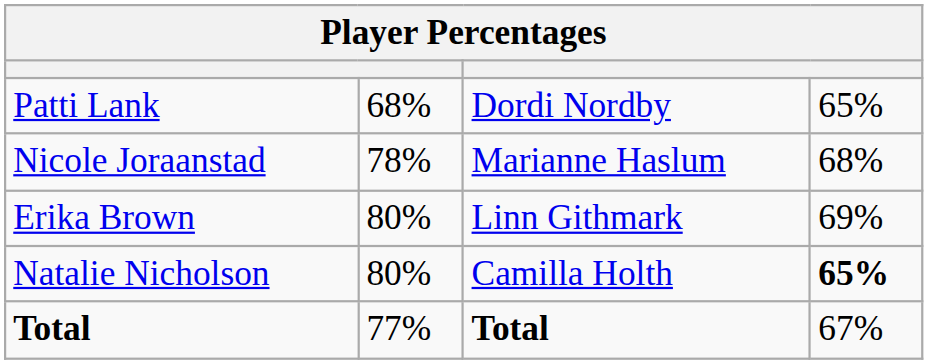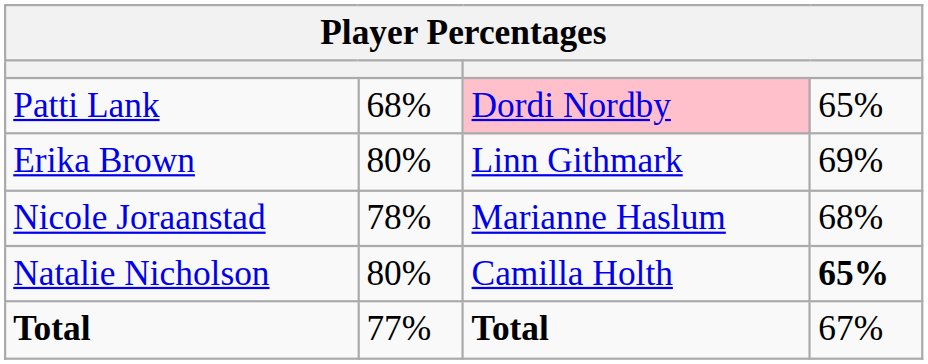Patti Lank | column 3: no background -> pink background
rows swapped: Erika Brown <-> Nicole Joraanstad
